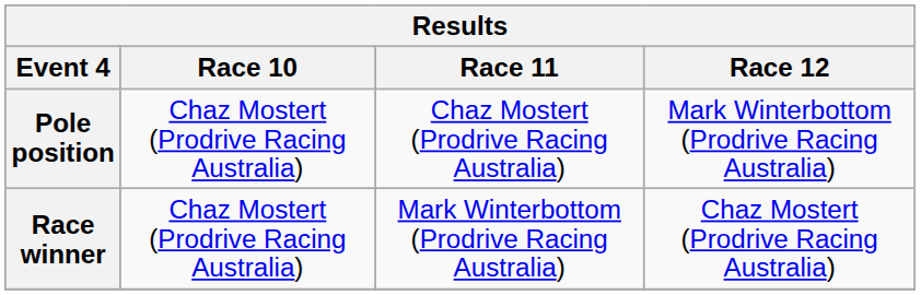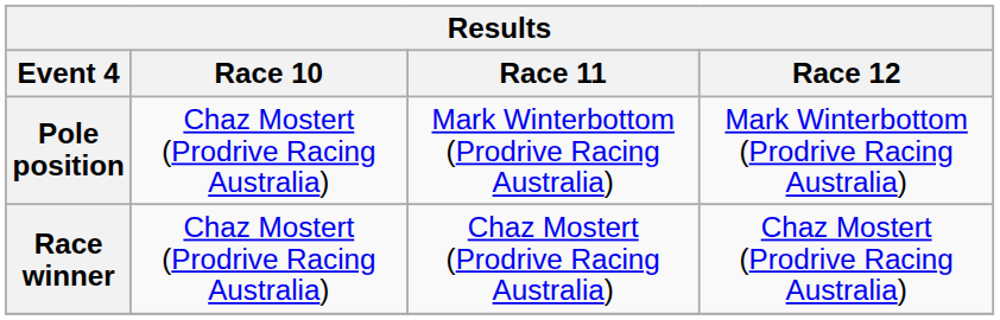Pole position | Race 11: Chaz Mostert (Prodrive Racing Australia) -> Mark Winterbottom (Prodrive Racing Australia)
Race winner | Race 11: Mark Winterbottom (Prodrive Racing Australia) -> Chaz Mostert (Prodrive Racing Australia)
